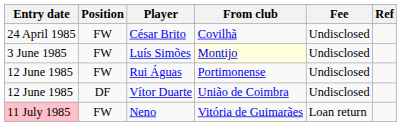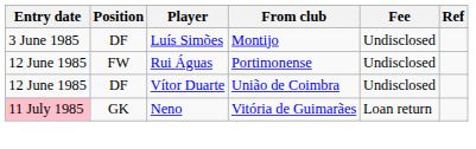- row: 24 April 1985 | FW | César Brito | Covilhã | Undisclosed
Luís Simões | Position: FW -> DF
Luís Simões | From club: lightyellow background -> no background
Neno | Position: FW -> GK
